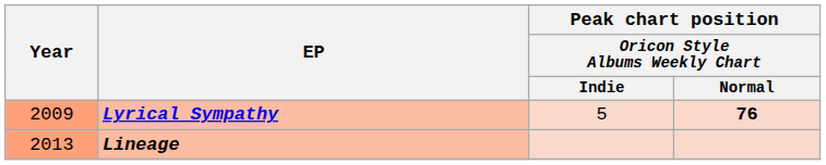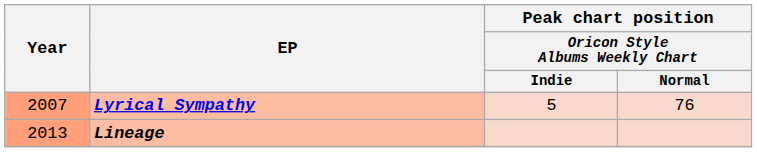Lyrical Sympathy | Year: 2009 -> 2007
Lyrical Sympathy | column 4: bold -> normal
